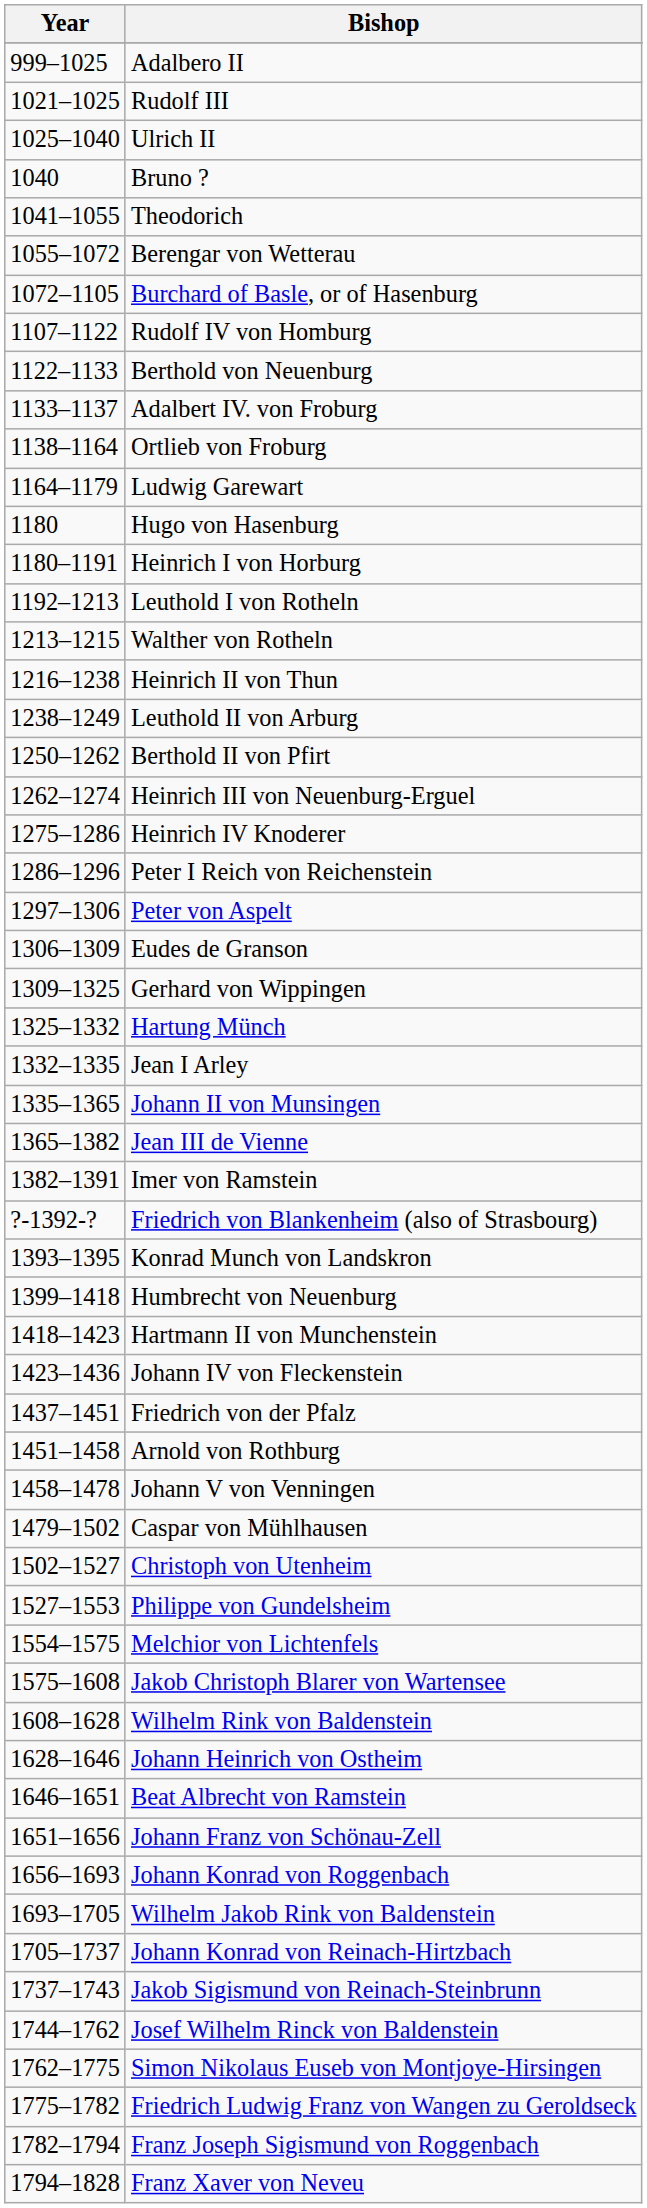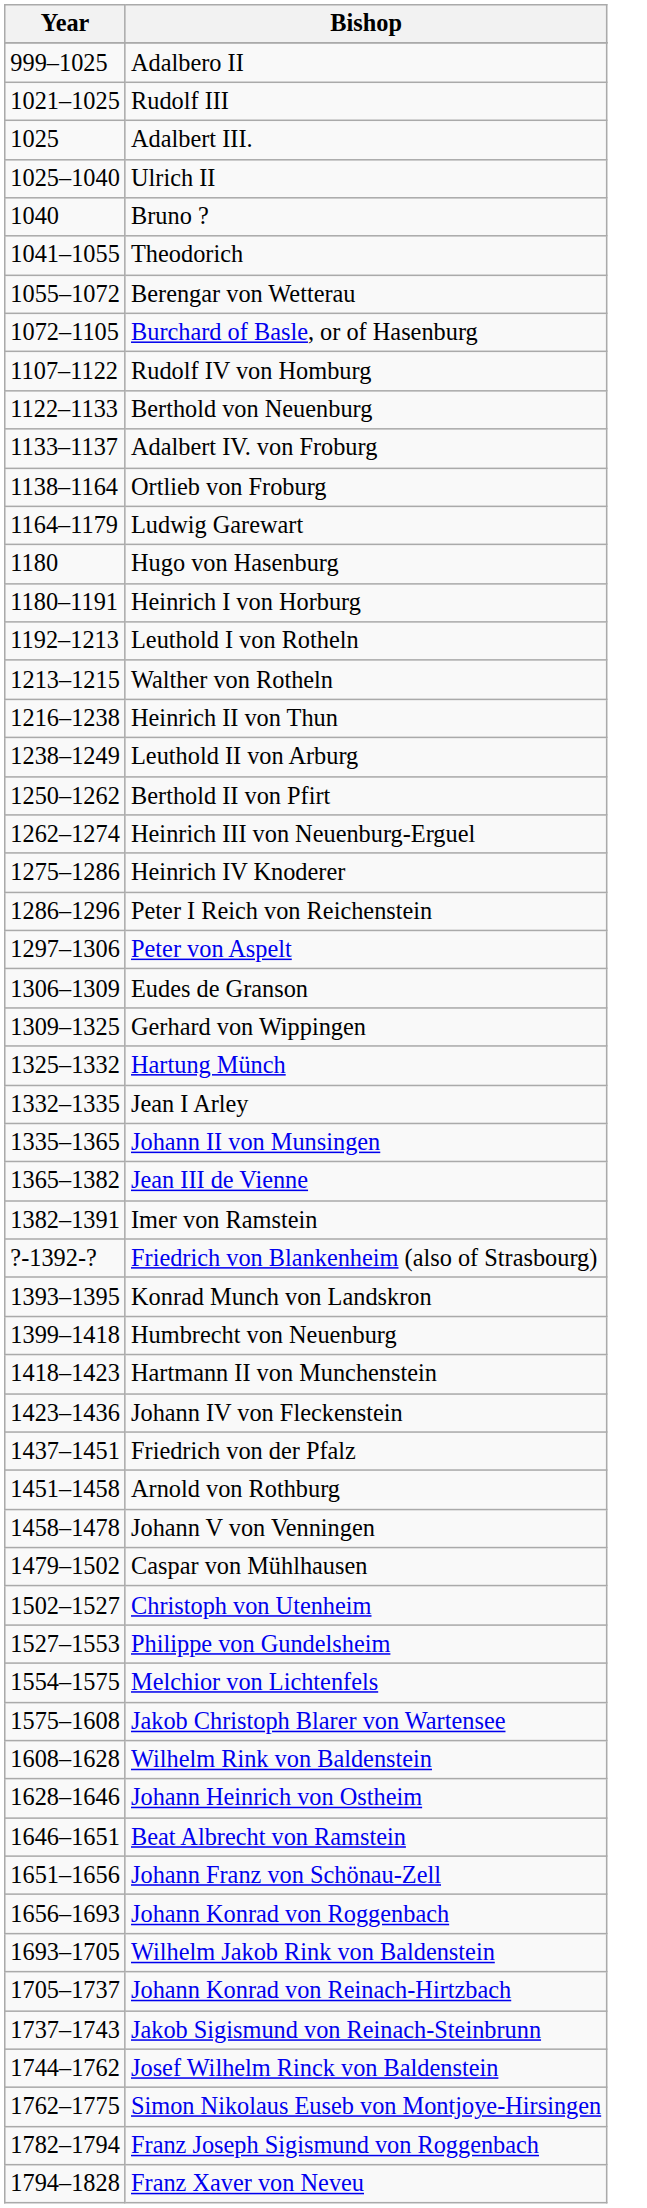+ row: 1025 | Adalbert III.
- row: 1775–1782 | Friedrich Ludwig Franz von Wangen zu Geroldseck
